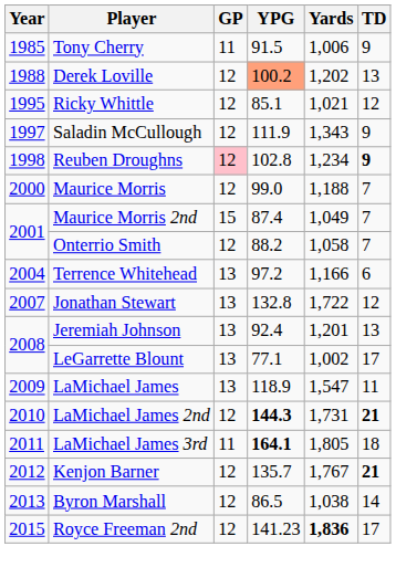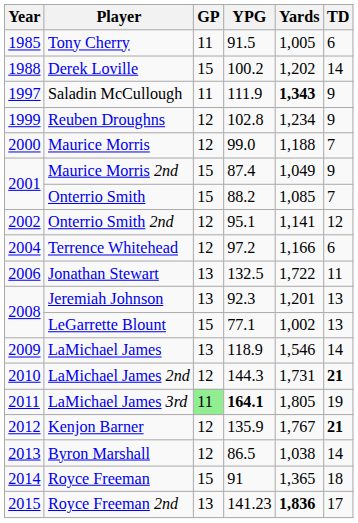Tony Cherry | Yards: 1,006 -> 1,005
Tony Cherry | TD: 9 -> 6
Derek Loville | GP: 12 -> 15
Derek Loville | YPG: lightsalmon background -> no background
Derek Loville | TD: 13 -> 14
- row: 1995 | Ricky Whittle | 12 | 85.1 | 1,021 | 12
Saladin McCullough | GP: 12 -> 11
Saladin McCullough | Yards: normal -> bold
Reuben Droughns | Year: 1998 -> 1999
Reuben Droughns | GP: pink background -> no background
Reuben Droughns | TD: bold -> normal
Maurice Morris 2nd | TD: 7 -> 9
Onterrio Smith | GP: 12 -> 15
Onterrio Smith | Yards: 1,058 -> 1,085
+ row: 2002 | Onterrio Smith 2nd | 12 | 95.1 | 1,141 | 12
Terrence Whitehead | GP: 13 -> 12
Jonathan Stewart | Year: 2007 -> 2006
Jonathan Stewart | YPG: 132.8 -> 132.5
Jonathan Stewart | TD: 12 -> 11
Jeremiah Johnson | YPG: 92.4 -> 92.3
LeGarrette Blount | GP: 13 -> 15
LeGarrette Blount | TD: 17 -> 13
LaMichael James | Yards: 1,547 -> 1,546
LaMichael James | TD: 11 -> 14
LaMichael James 2nd | YPG: bold -> normal
LaMichael James 3rd | GP: no background -> lightgreen background
LaMichael James 3rd | TD: 18 -> 19
Kenjon Barner | YPG: 135.7 -> 135.9
+ row: 2014 | Royce Freeman | 15 | 91 | 1,365 | 18
Royce Freeman 2nd | GP: 12 -> 13
